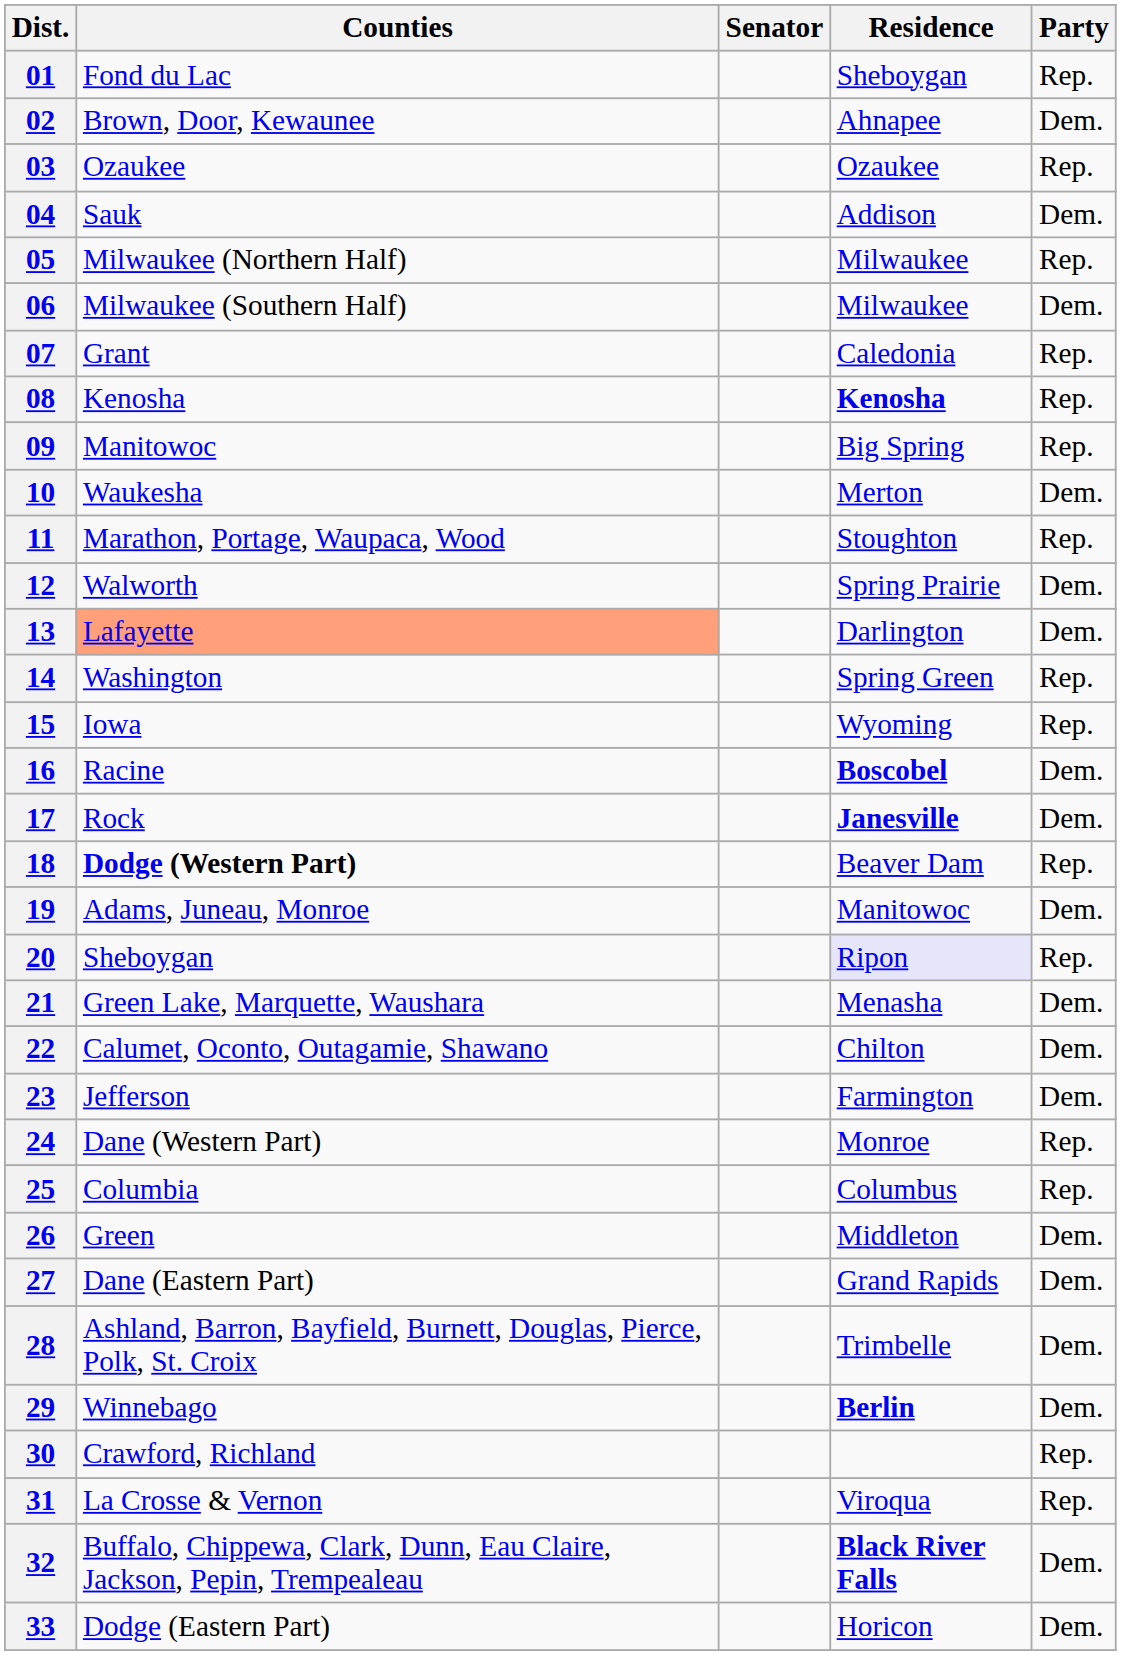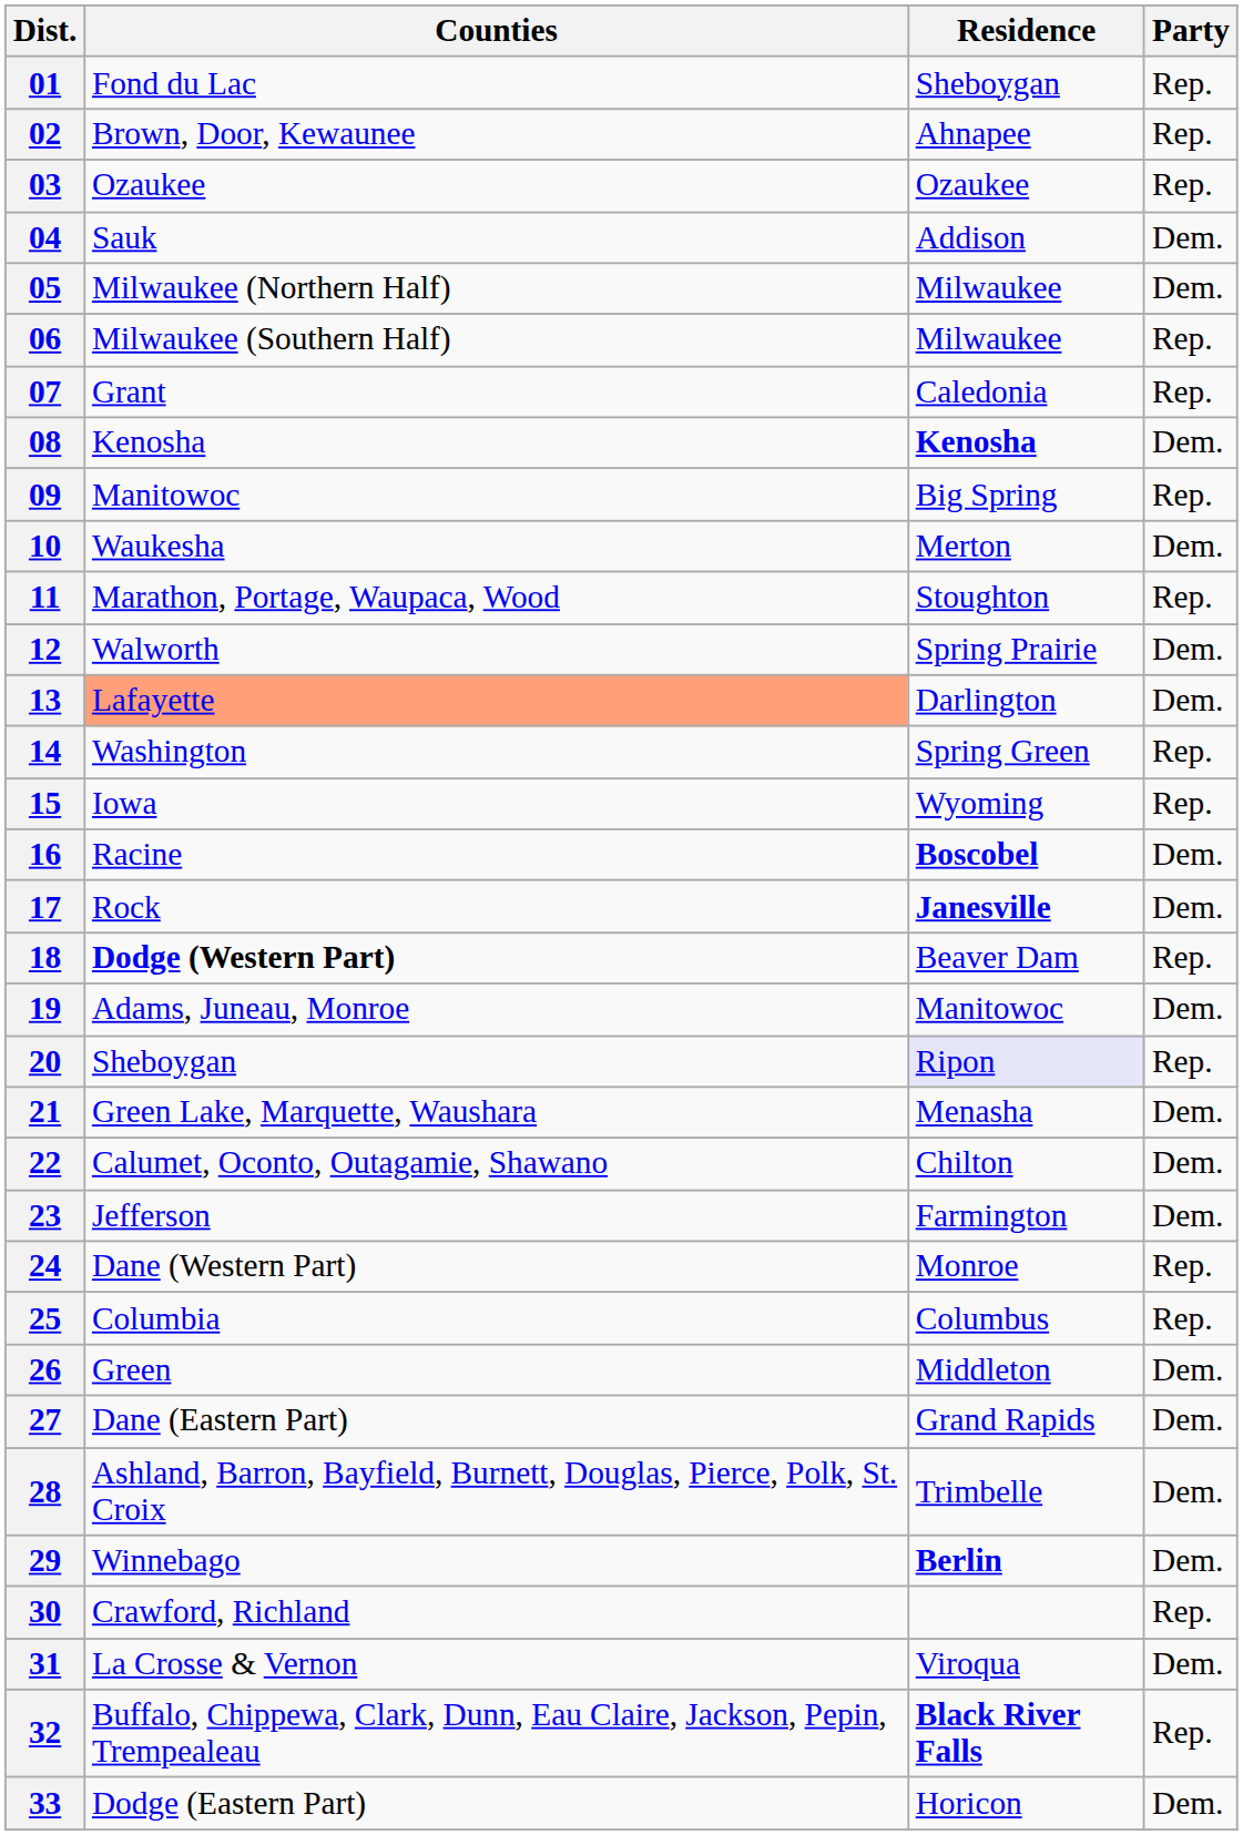- column: Senator
02 | Party: Dem. -> Rep.
05 | Party: Rep. -> Dem.
06 | Party: Dem. -> Rep.
08 | Party: Rep. -> Dem.
31 | Party: Rep. -> Dem.
32 | Party: Dem. -> Rep.
